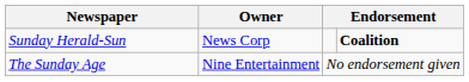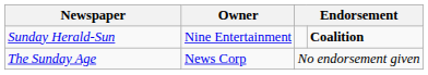Sunday Herald-Sun | Owner: News Corp -> Nine Entertainment
The Sunday Age | Owner: Nine Entertainment -> News Corp
